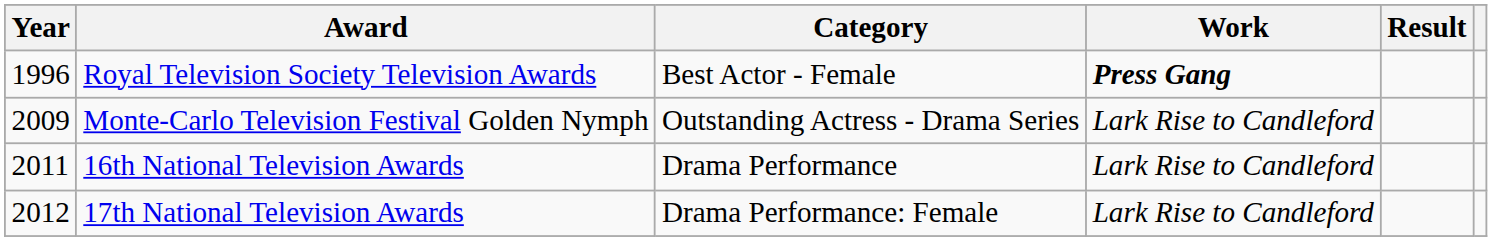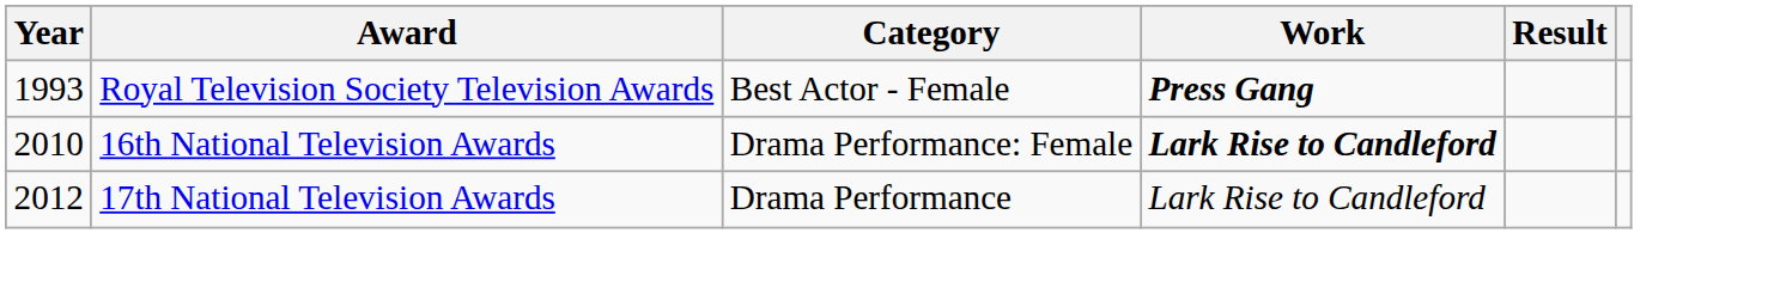Royal Television Society Television Awards | Year: 1996 -> 1993
- row: 2009 | Monte-Carlo Television Festival Golden Nymph | Outstanding Actress - Drama Series | Lark Rise to Candleford
16th National Television Awards | Year: 2011 -> 2010
16th National Television Awards | Category: Drama Performance -> Drama Performance: Female
16th National Television Awards | Work: normal -> bold
17th National Television Awards | Category: Drama Performance: Female -> Drama Performance
